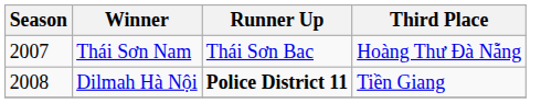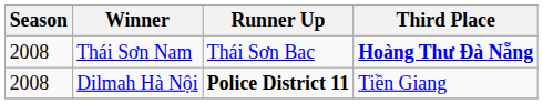Thái Sơn Nam | Season: 2007 -> 2008
Thái Sơn Nam | Third Place: normal -> bold
